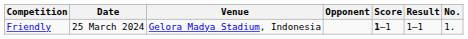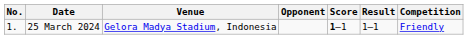columns swapped: No. <-> Competition
